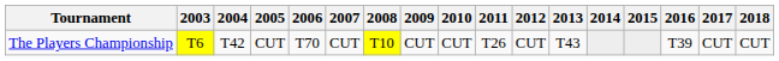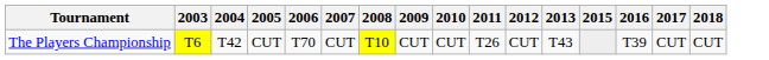- column: 2014
